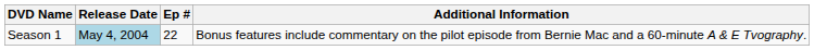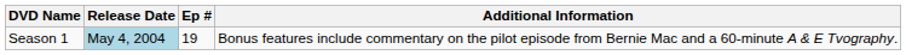Season 1 | Ep #: 22 -> 19
